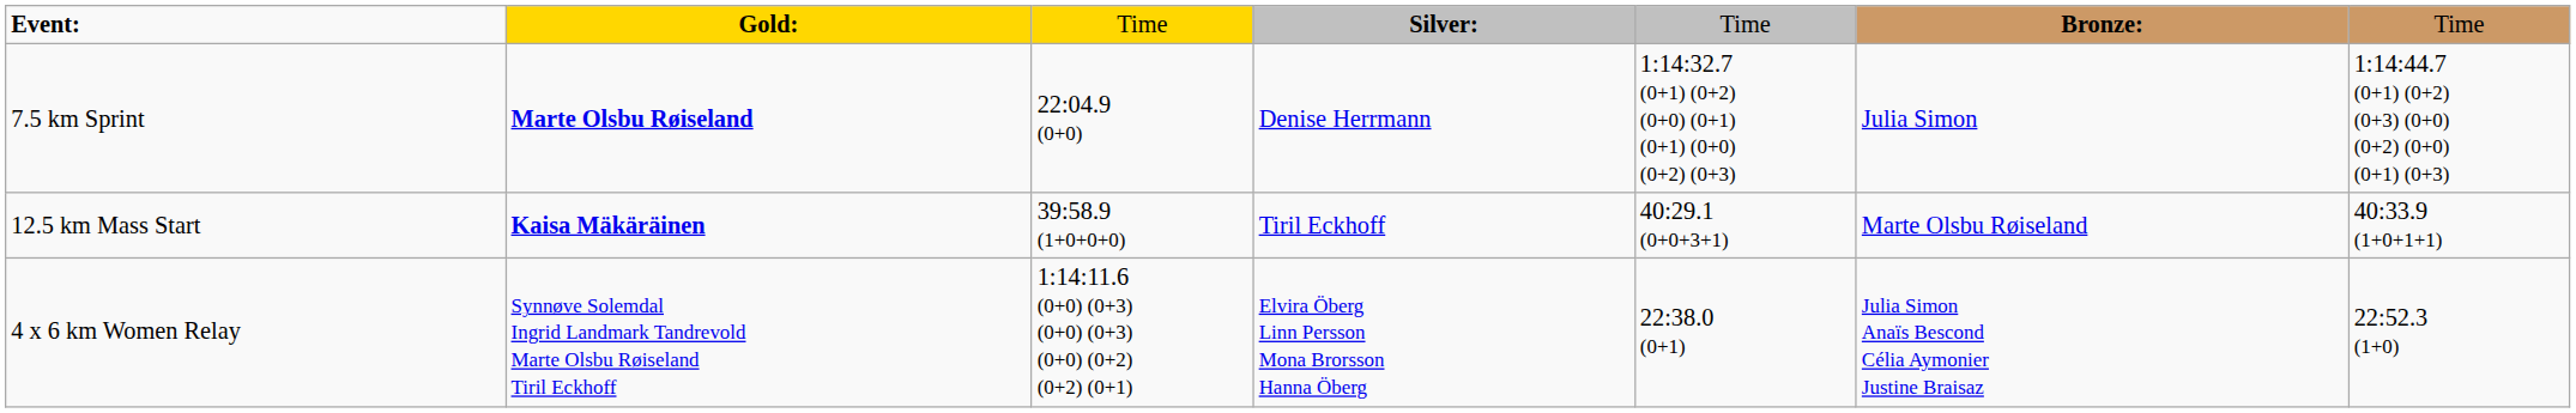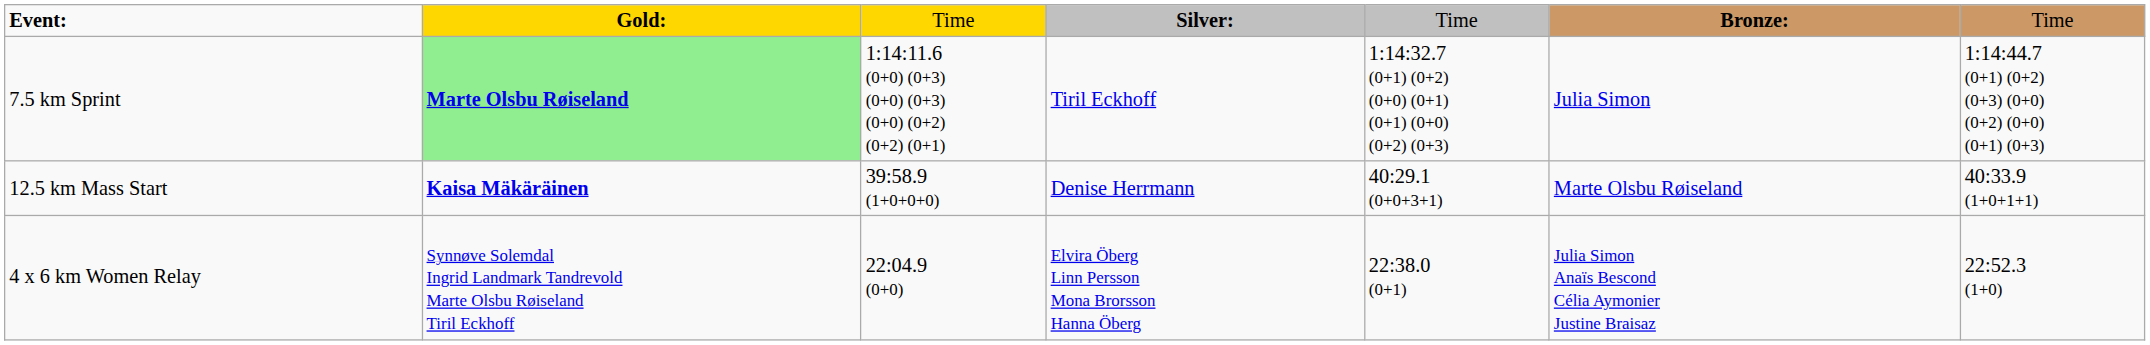7.5 km Sprint | column 2: no background -> lightgreen background
7.5 km Sprint | column 3: 22:04.9 (0+0) -> 1:14:11.6 (0+0) (0+3) (0+0) (0+3) (0+0) (0+2) (0+2) (0+1)
7.5 km Sprint | column 4: Denise Herrmann -> Tiril Eckhoff
12.5 km Mass Start | column 4: Tiril Eckhoff -> Denise Herrmann
4 x 6 km Women Relay | column 3: 1:14:11.6 (0+0) (0+3) (0+0) (0+3) (0+0) (0+2) (0+2) (0+1) -> 22:04.9 (0+0)
